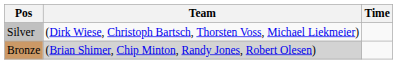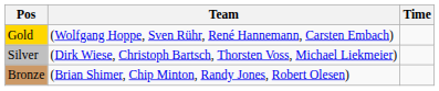+ row: Gold | (Wolfgang Hoppe, Sven Rühr, René Hannemann, Carsten Embach)
Bronze | Team: lightgrey background -> no background
